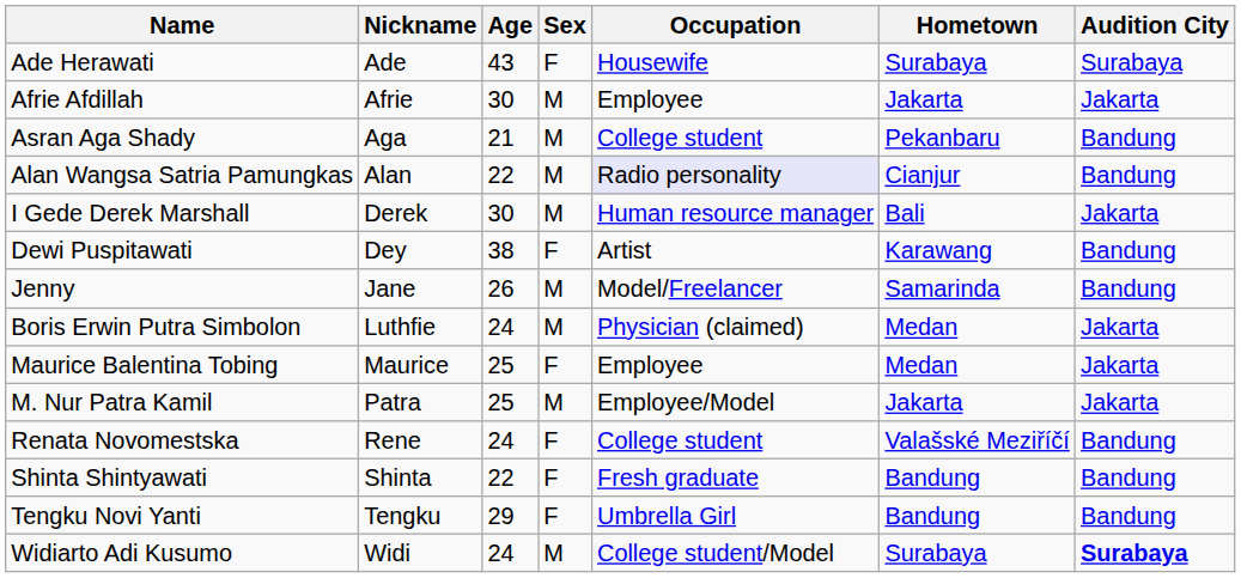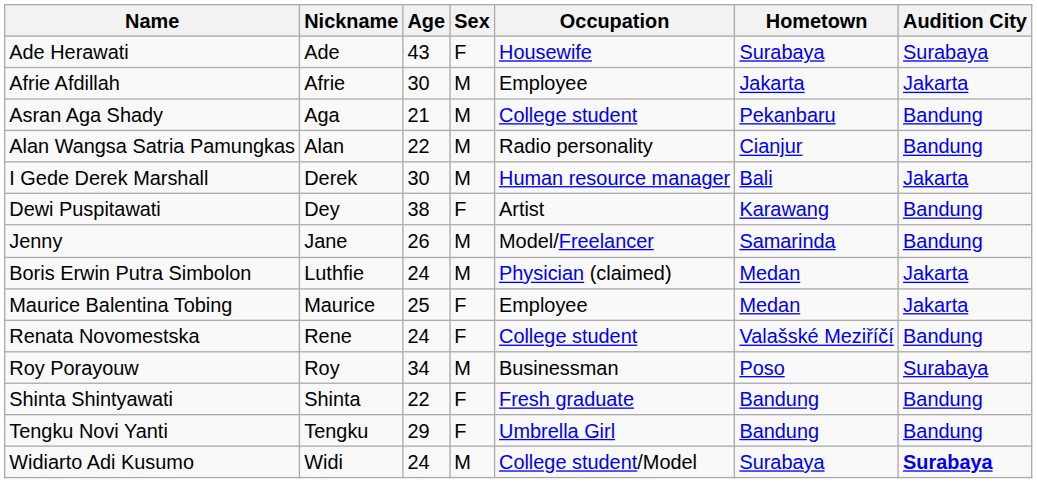Alan Wangsa Satria Pamungkas | Occupation: lavender background -> no background
- row: M. Nur Patra Kamil | Patra | 25 | M | Employee/Model | Jakarta | Jakarta
+ row: Roy Porayouw | Roy | 34 | M | Businessman | Poso | Surabaya
